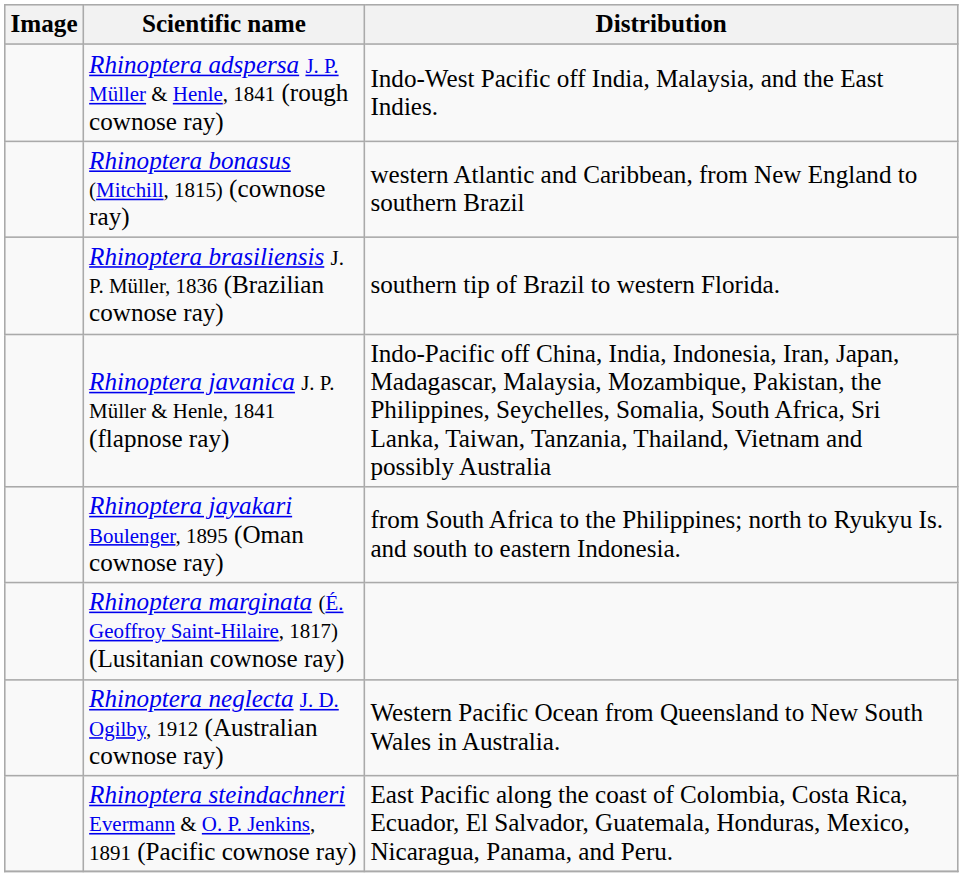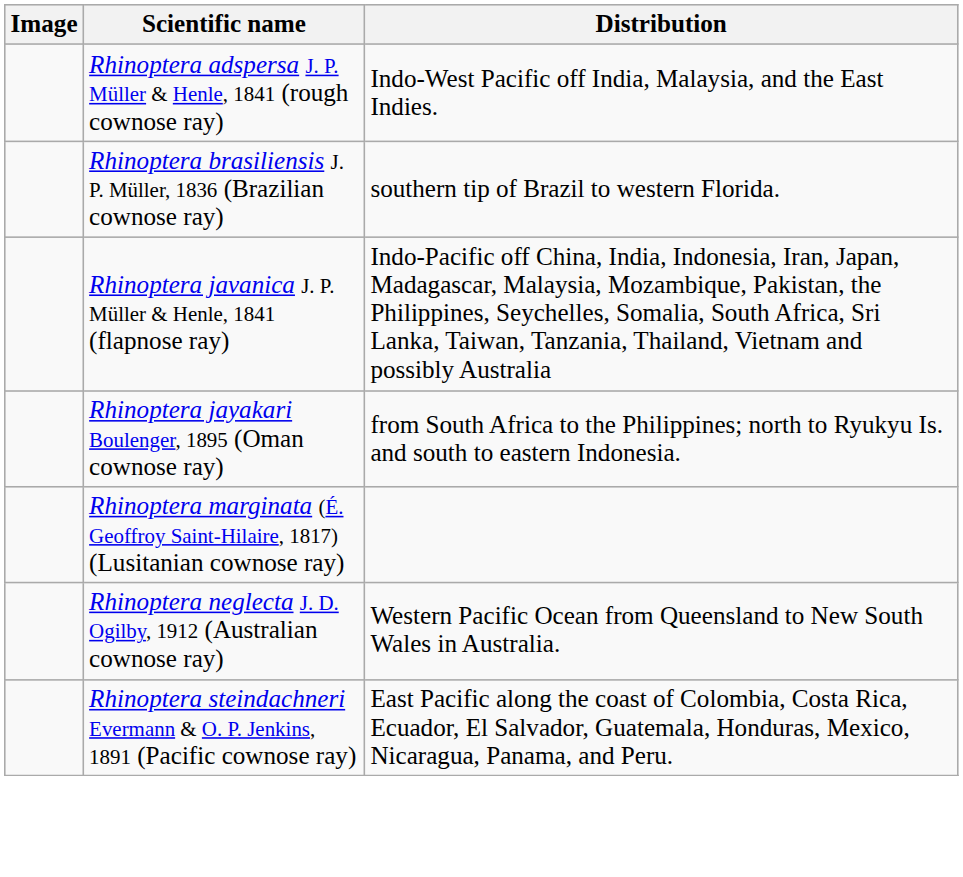- row: Rhinoptera bonasus (Mitchill, 1815) (cownose ray) | western Atlantic and Caribbean, from New England to southern Brazil
